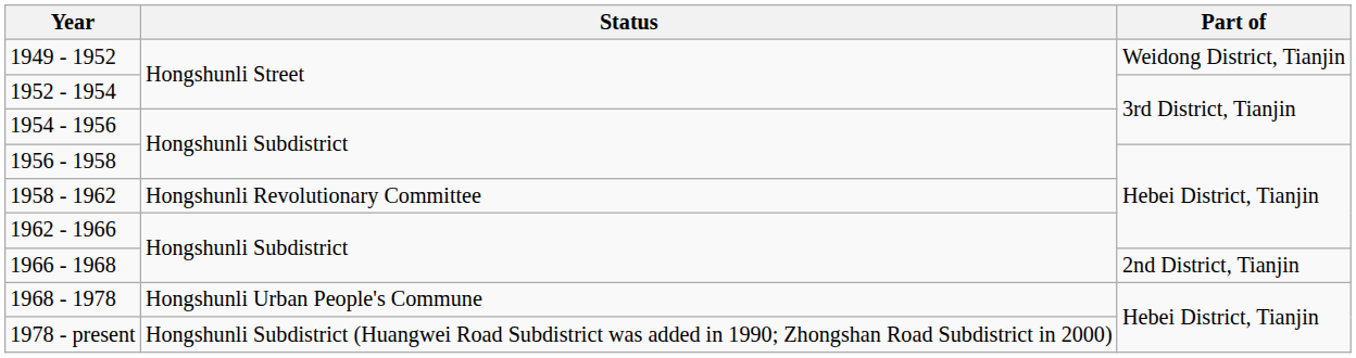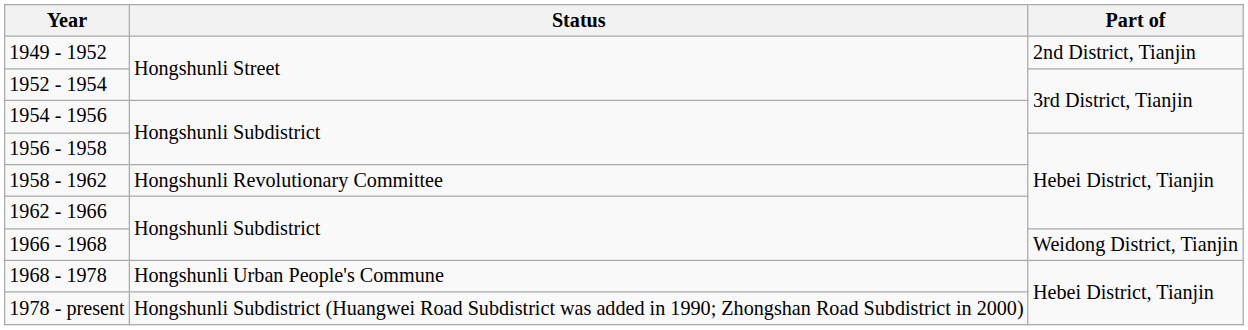1949 - 1952 | Part of: Weidong District, Tianjin -> 2nd District, Tianjin
1966 - 1968 | Part of: 2nd District, Tianjin -> Weidong District, Tianjin
